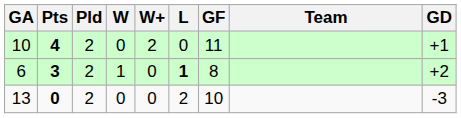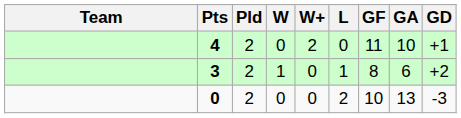columns swapped: Team <-> GA
3 | L: bold -> normal
